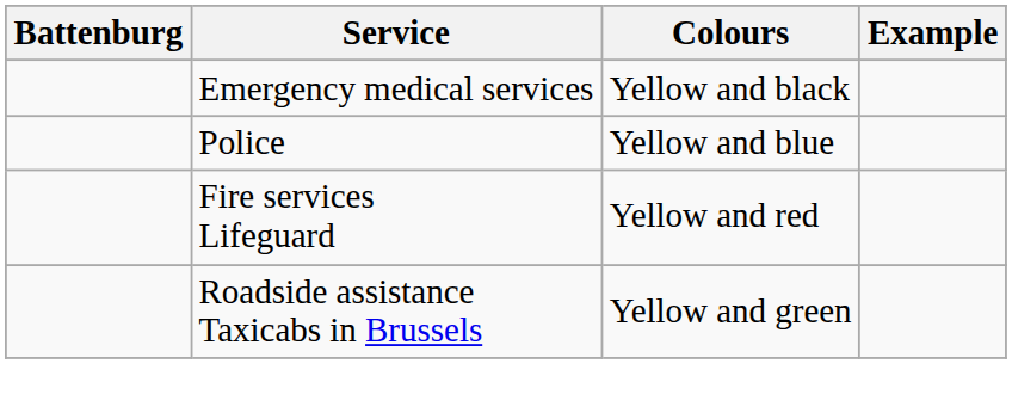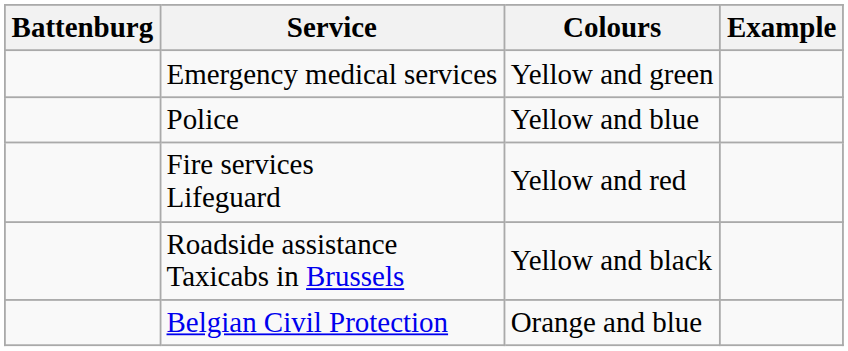Emergency medical services | Colours: Yellow and black -> Yellow and green
Roadside assistance Taxicabs in Brussels | Colours: Yellow and green -> Yellow and black
+ row: Belgian Civil Protection | Orange and blue
